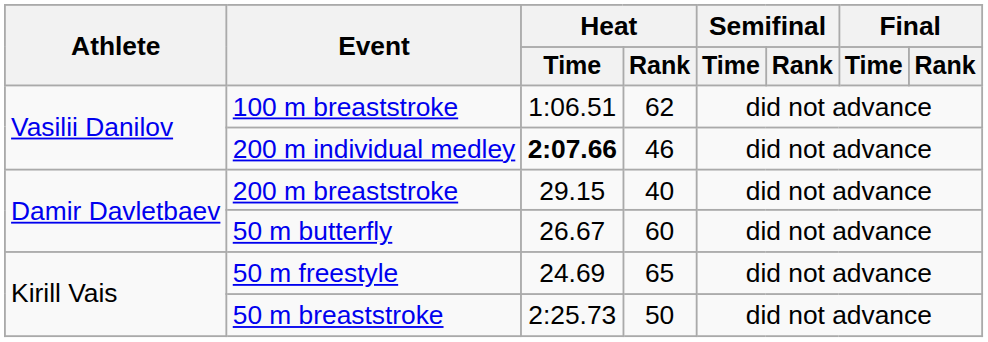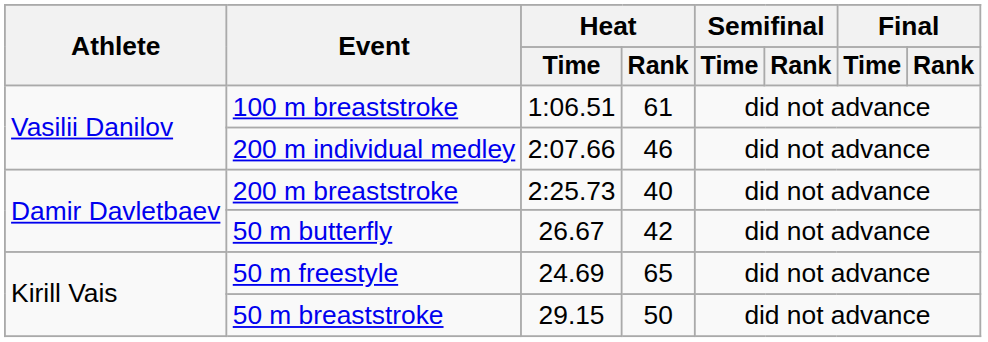100 m breaststroke | Heat / Rank: 62 -> 61
200 m individual medley | Heat / Time: bold -> normal
200 m breaststroke | Heat / Time: 29.15 -> 2:25.73
50 m butterfly | Heat / Rank: 60 -> 42
50 m breaststroke | Heat / Time: 2:25.73 -> 29.15
